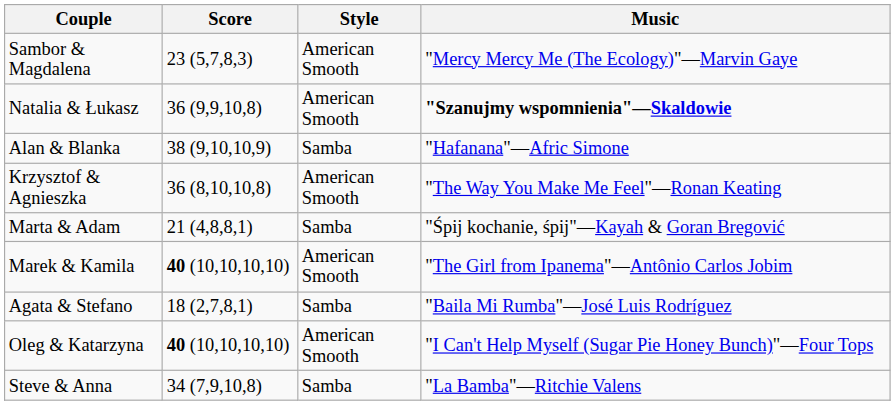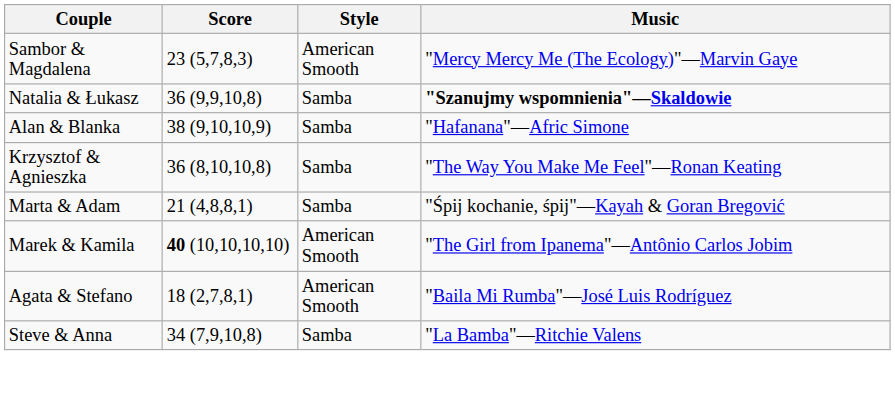Natalia & Łukasz | Style: American Smooth -> Samba
Krzysztof & Agnieszka | Style: American Smooth -> Samba
Agata & Stefano | Style: Samba -> American Smooth
- row: Oleg & Katarzyna | 40 (10,10,10,10) | American Smooth | "I Can't Help Myself (Sugar Pie Honey Bunch)"—Four Tops
